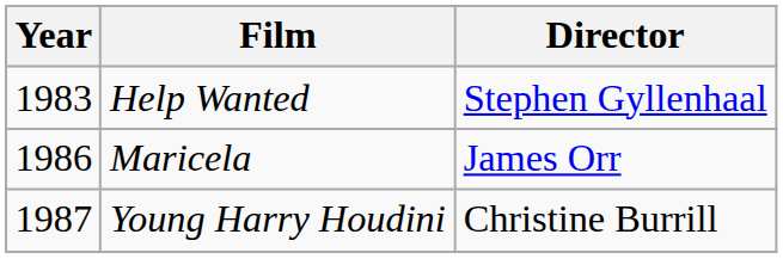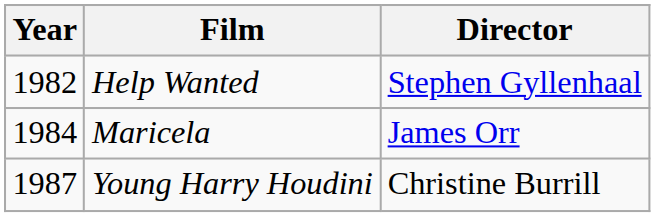Help Wanted | Year: 1983 -> 1982
Maricela | Year: 1986 -> 1984
